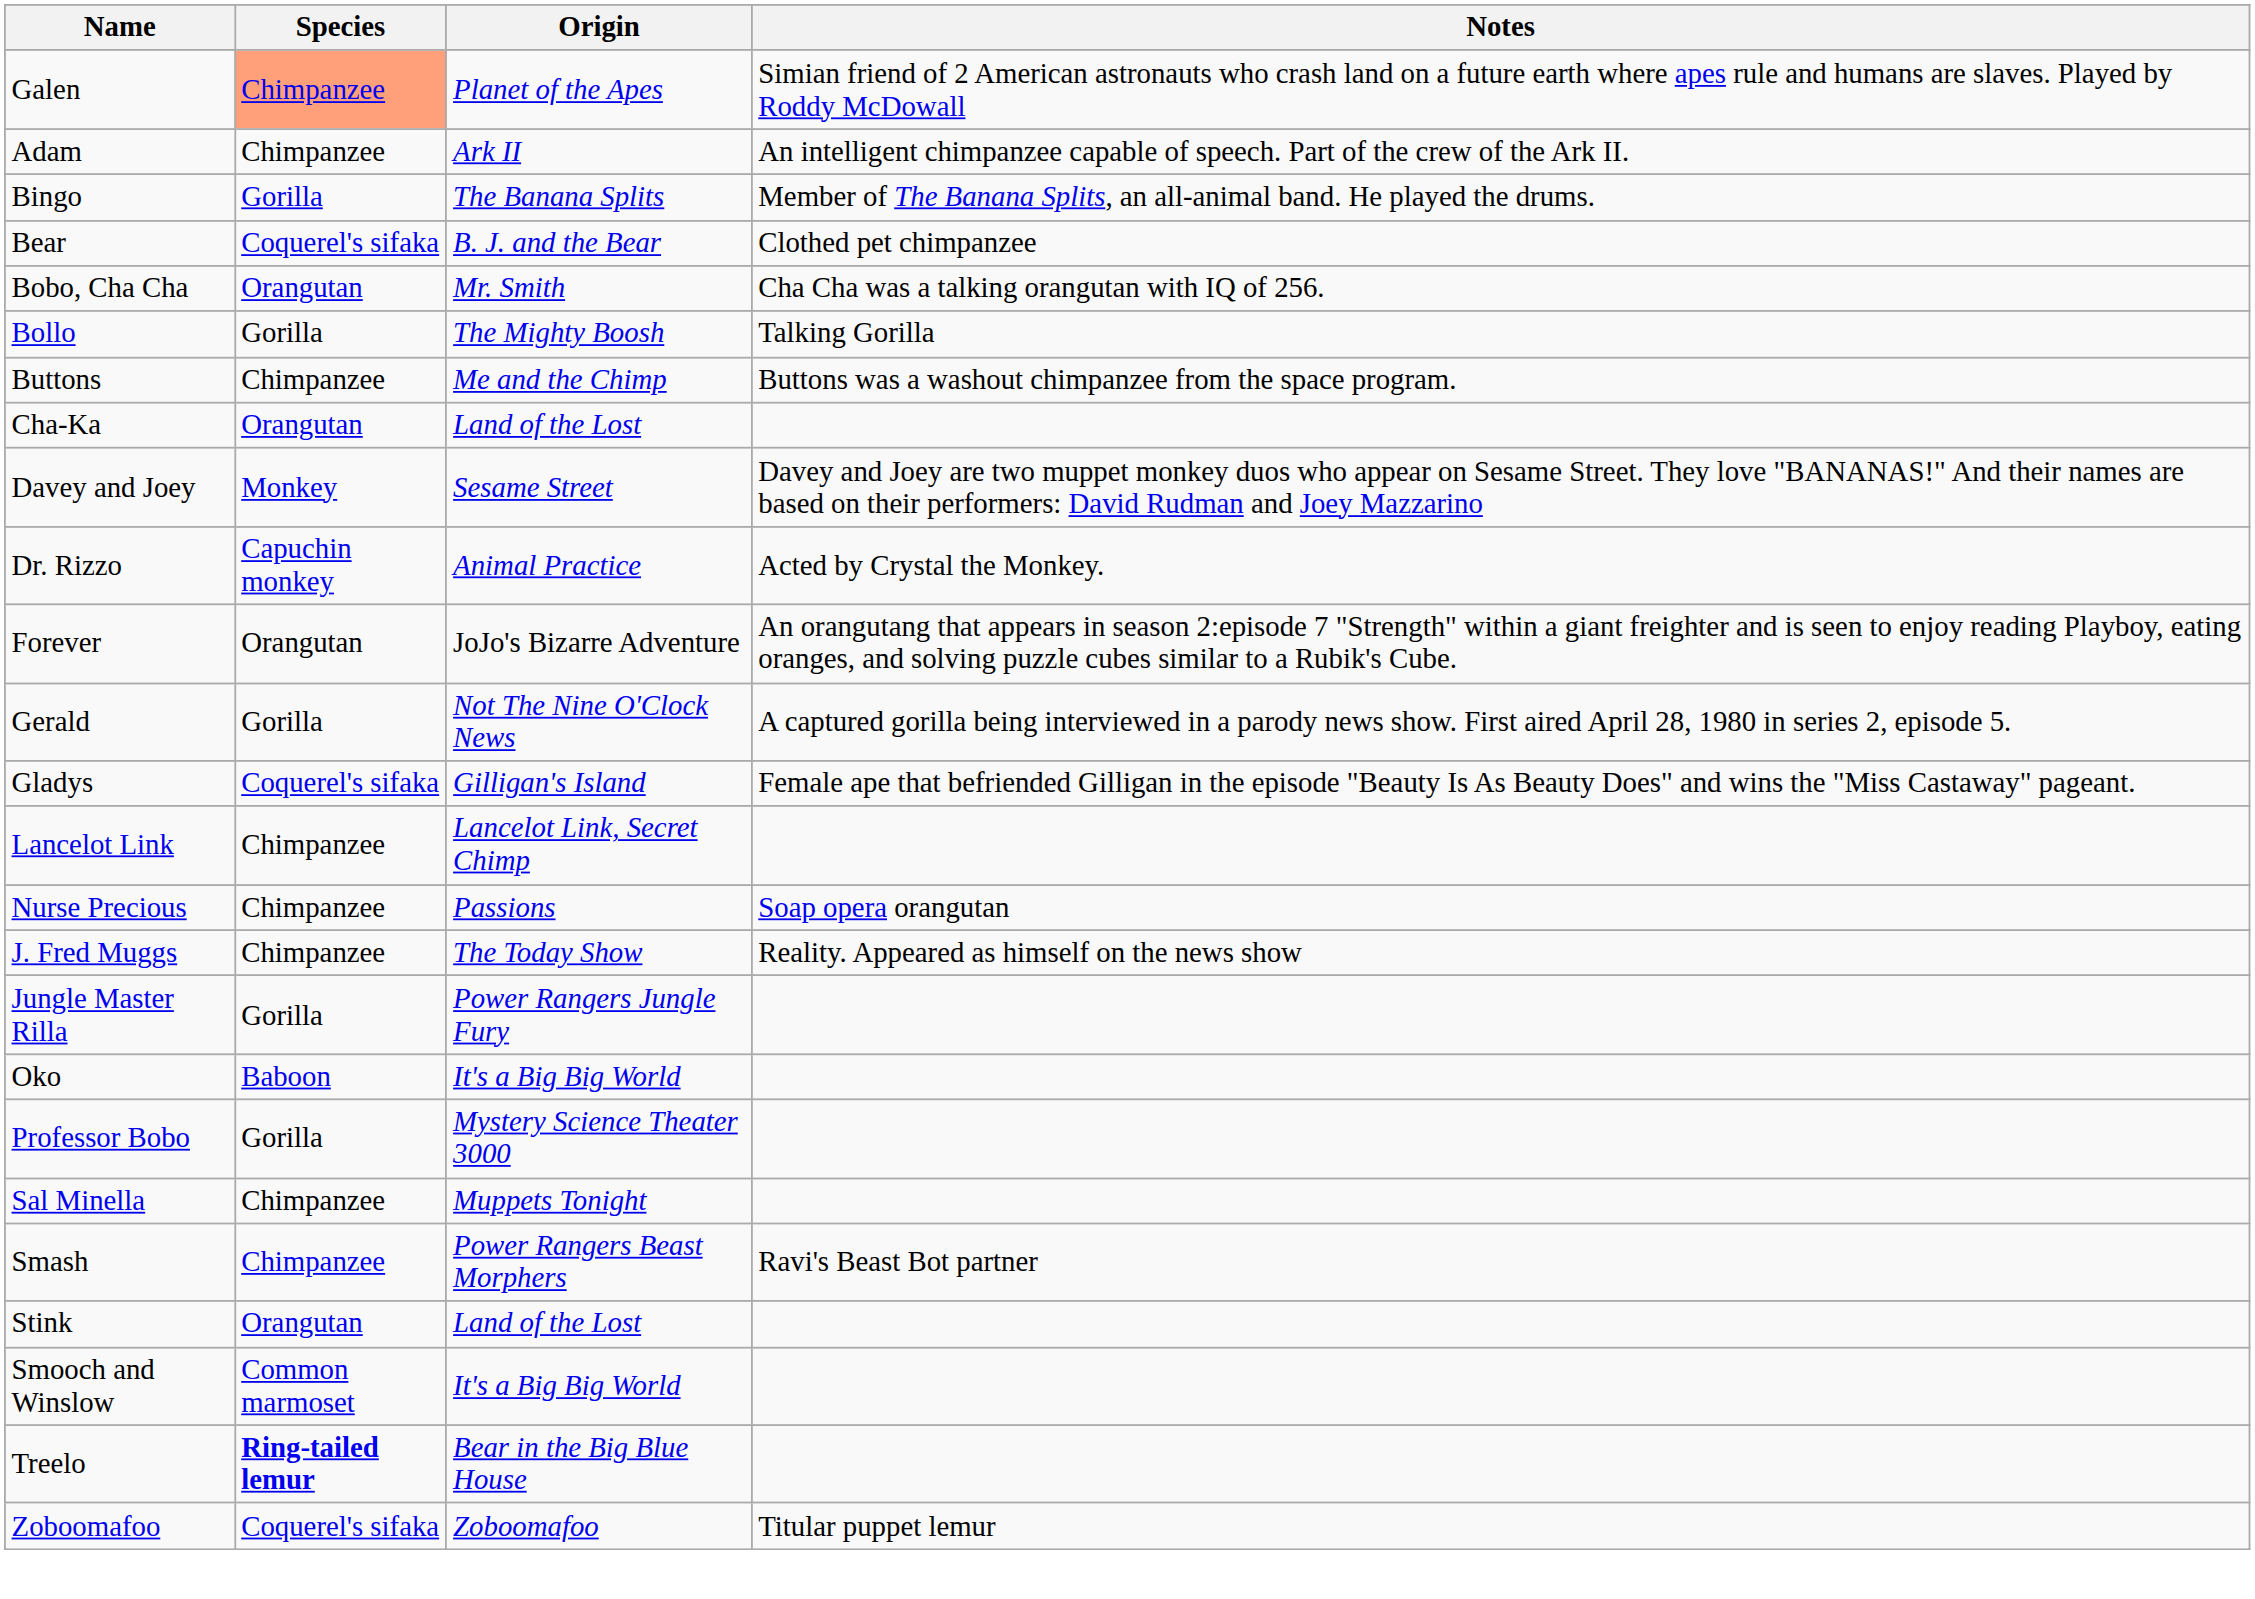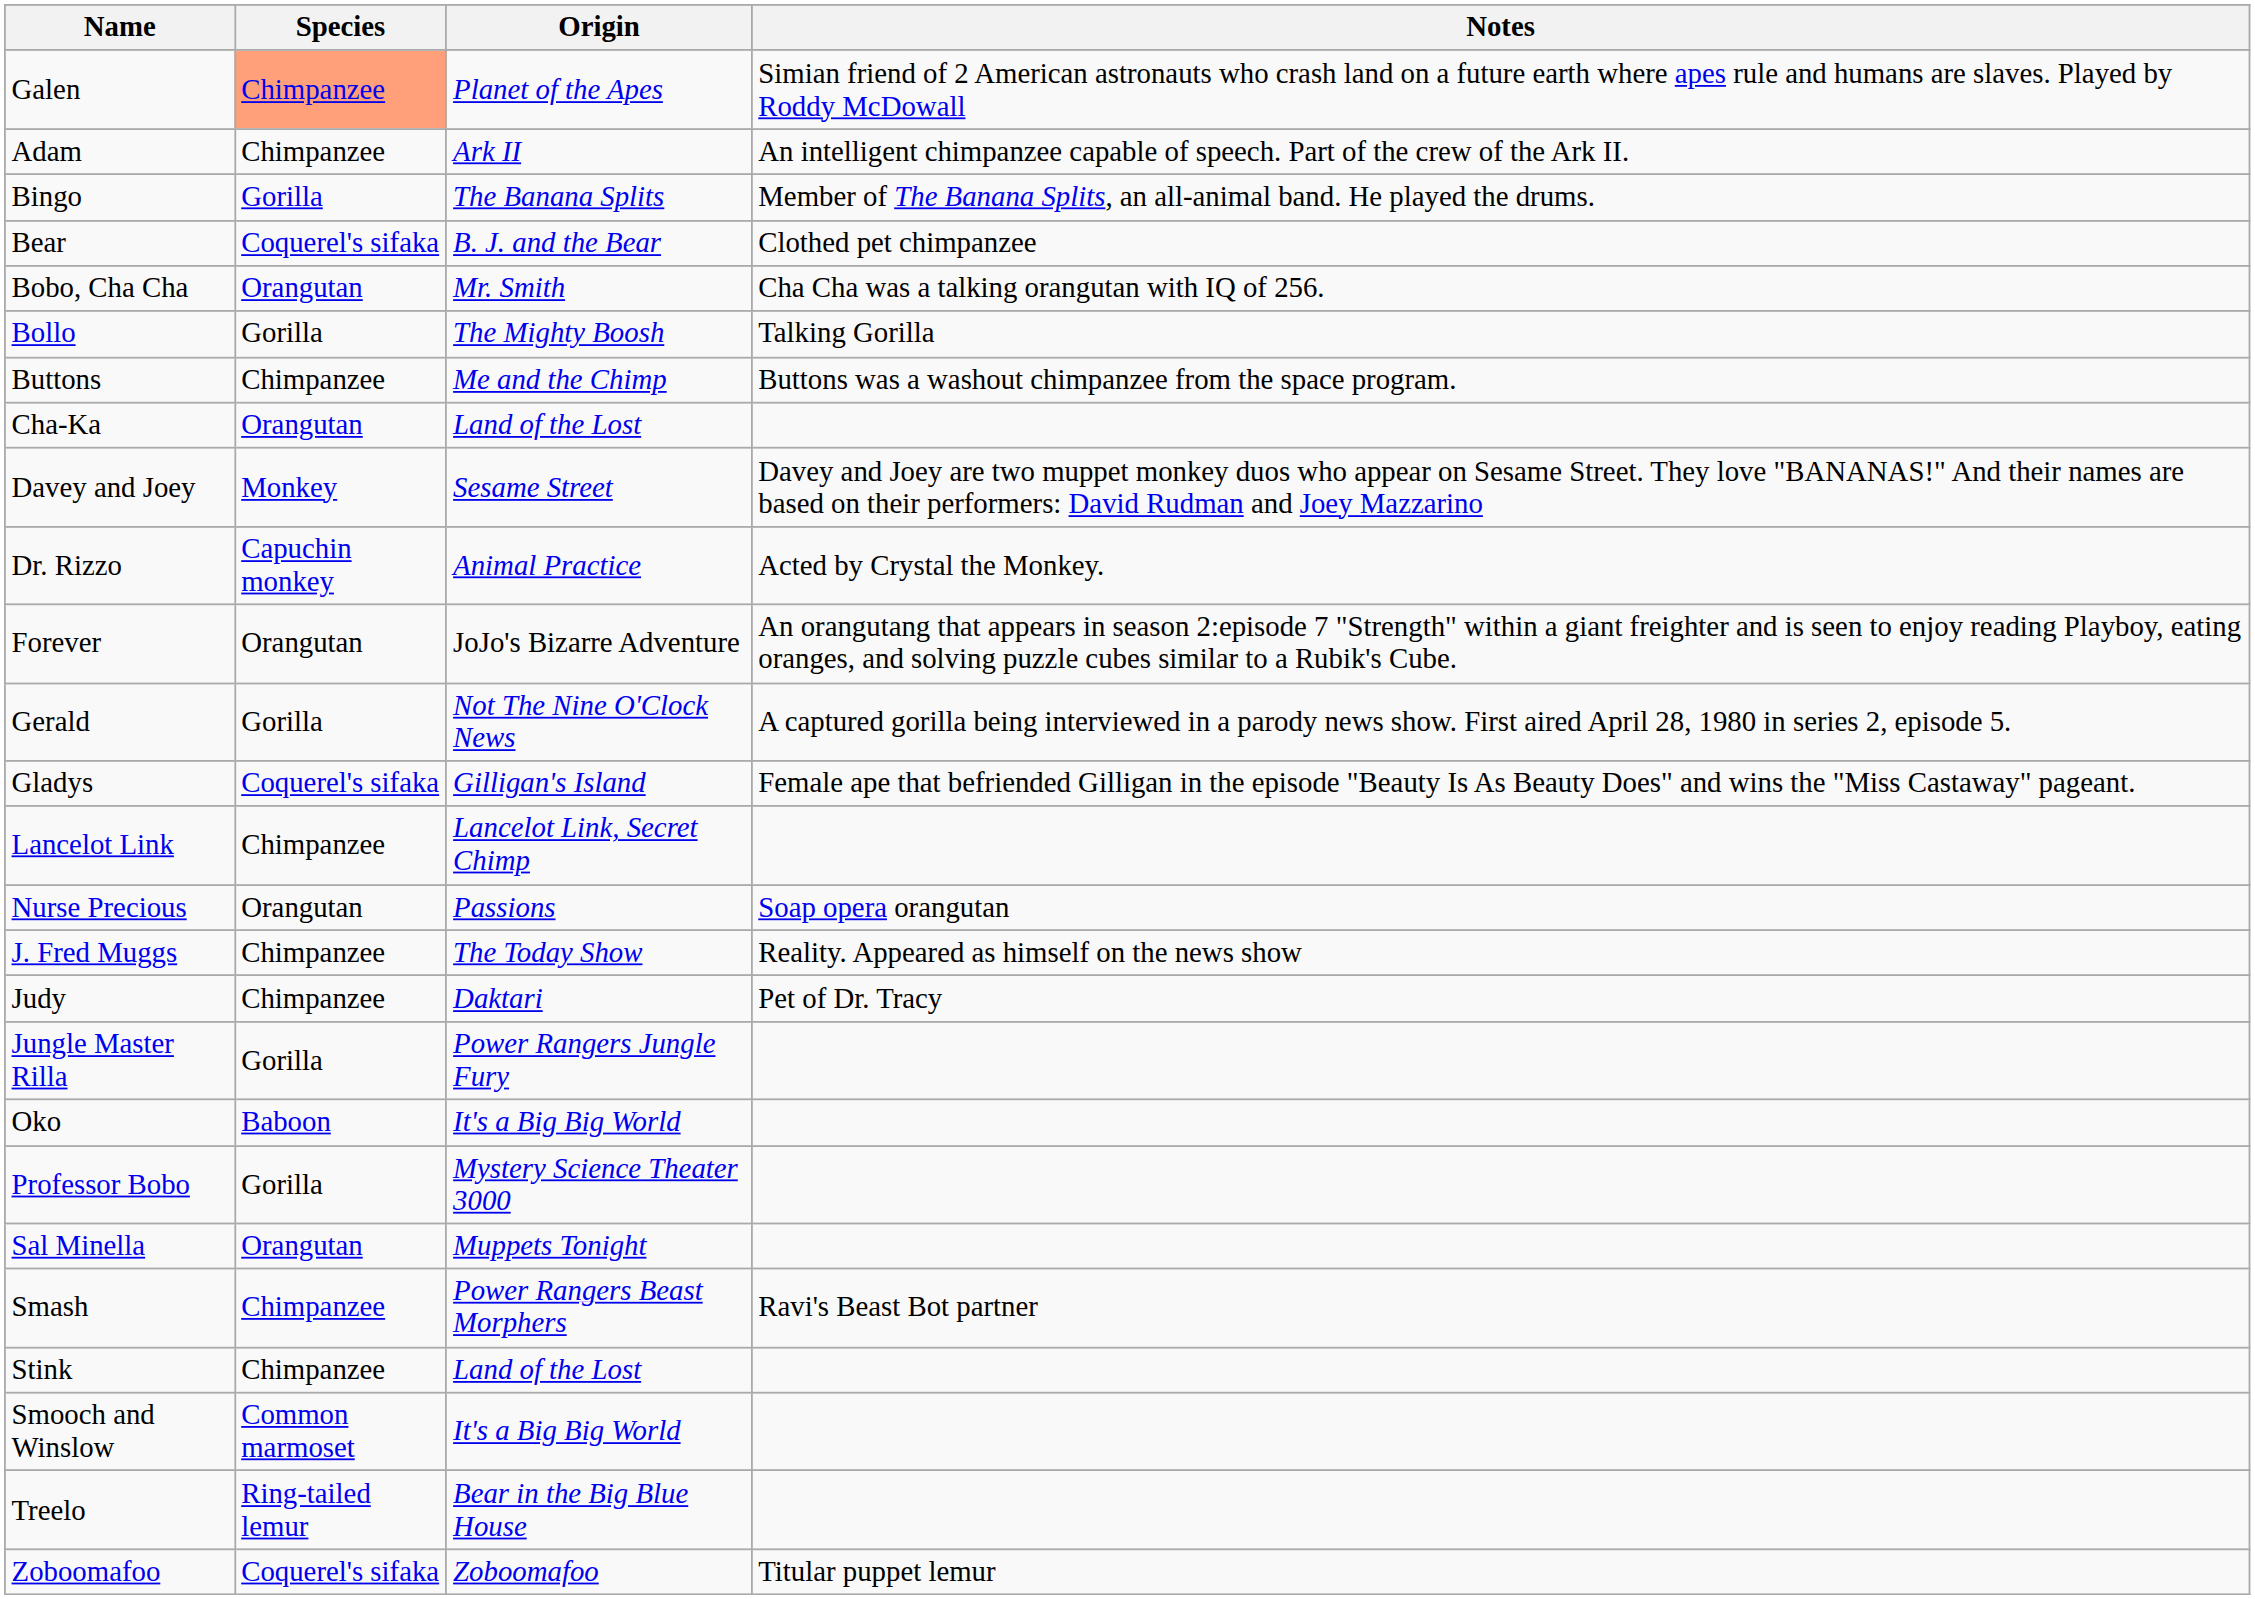Nurse Precious | Species: Chimpanzee -> Orangutan
+ row: Judy | Chimpanzee | Daktari | Pet of Dr. Tracy
Sal Minella | Species: Chimpanzee -> Orangutan
Stink | Species: Orangutan -> Chimpanzee
Treelo | Species: bold -> normal
